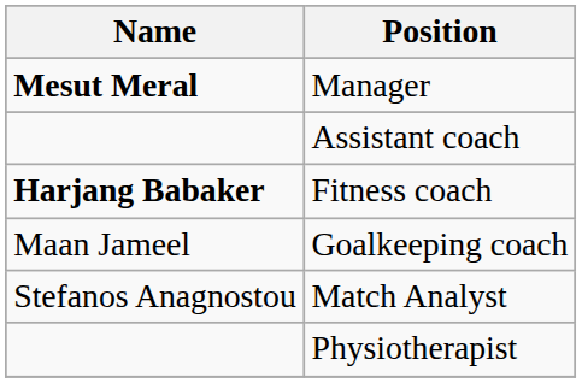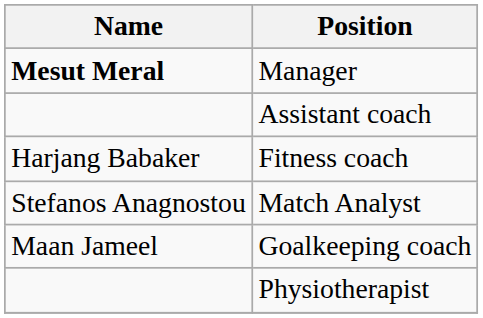Fitness coach | Name: bold -> normal
rows swapped: Goalkeeping coach <-> Match Analyst
